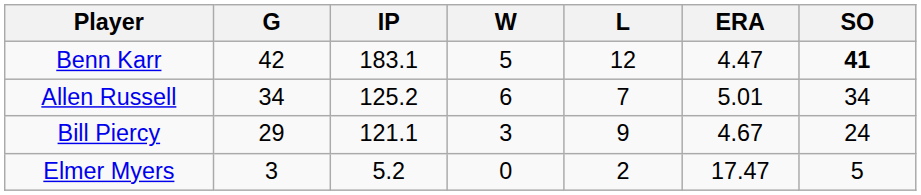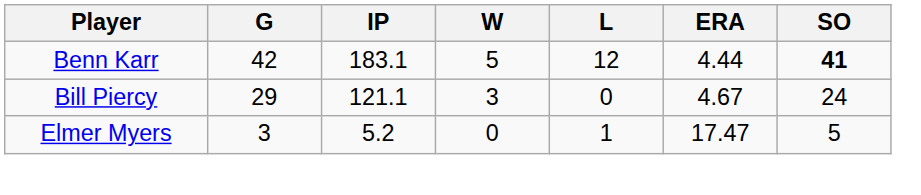Benn Karr | ERA: 4.47 -> 4.44
- row: Allen Russell | 34 | 125.2 | 6 | 7 | 5.01 | 34
Bill Piercy | L: 9 -> 0
Elmer Myers | L: 2 -> 1
